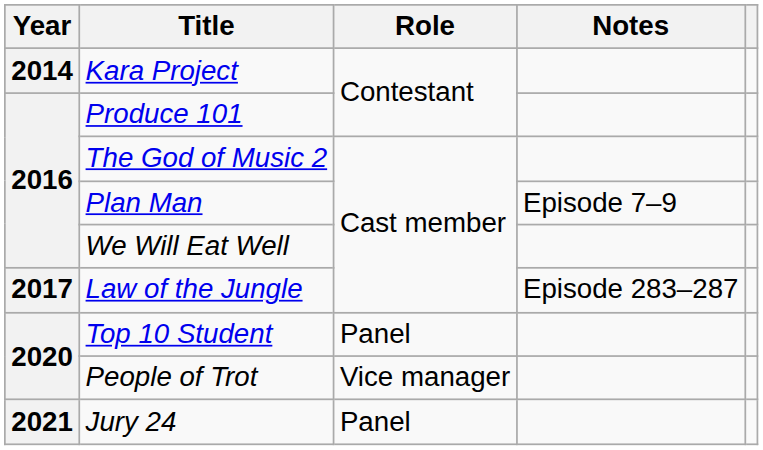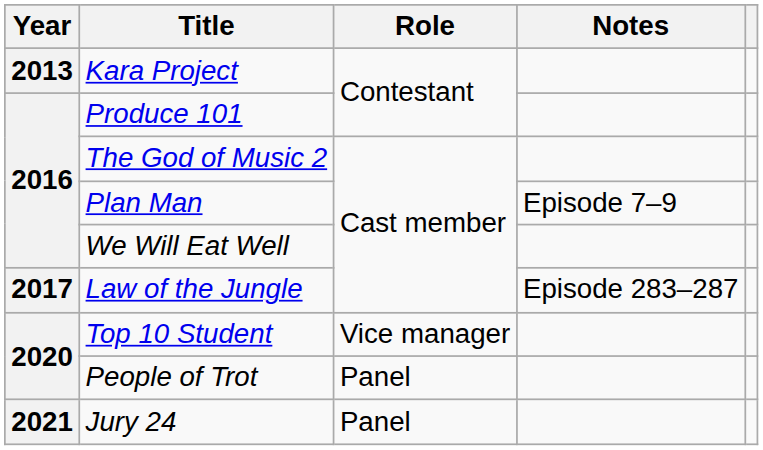Kara Project | Year: 2014 -> 2013
Top 10 Student | Role: Panel -> Vice manager
People of Trot | Role: Vice manager -> Panel
